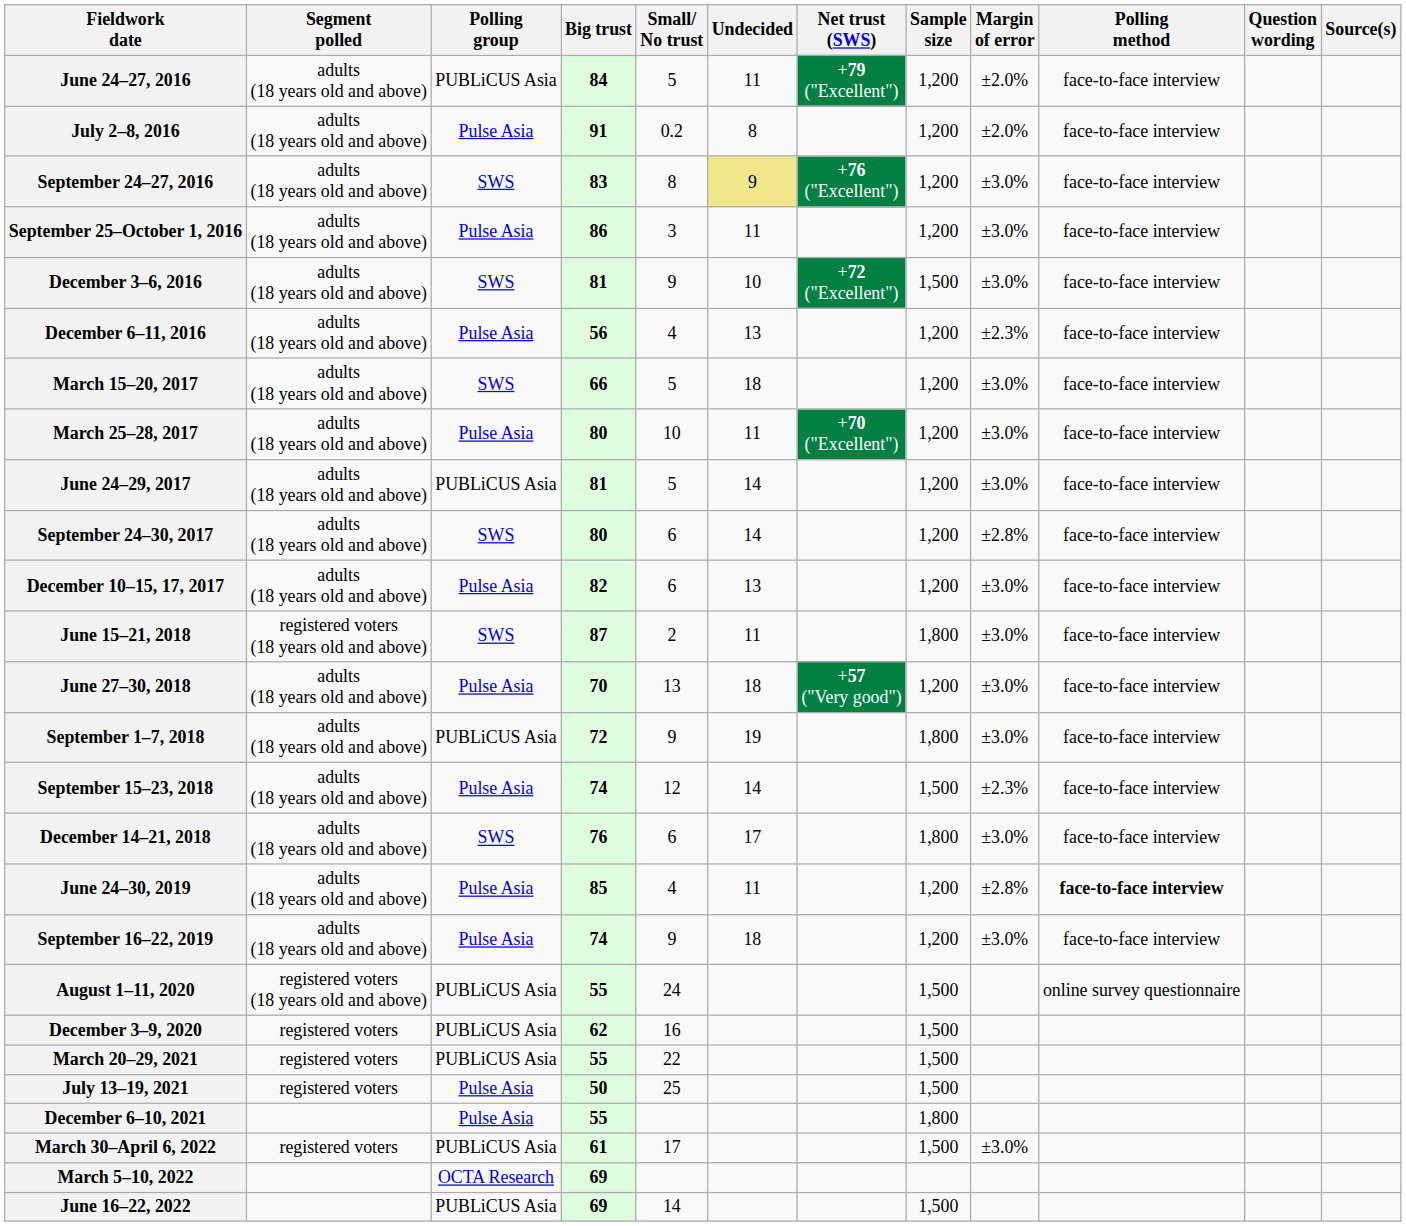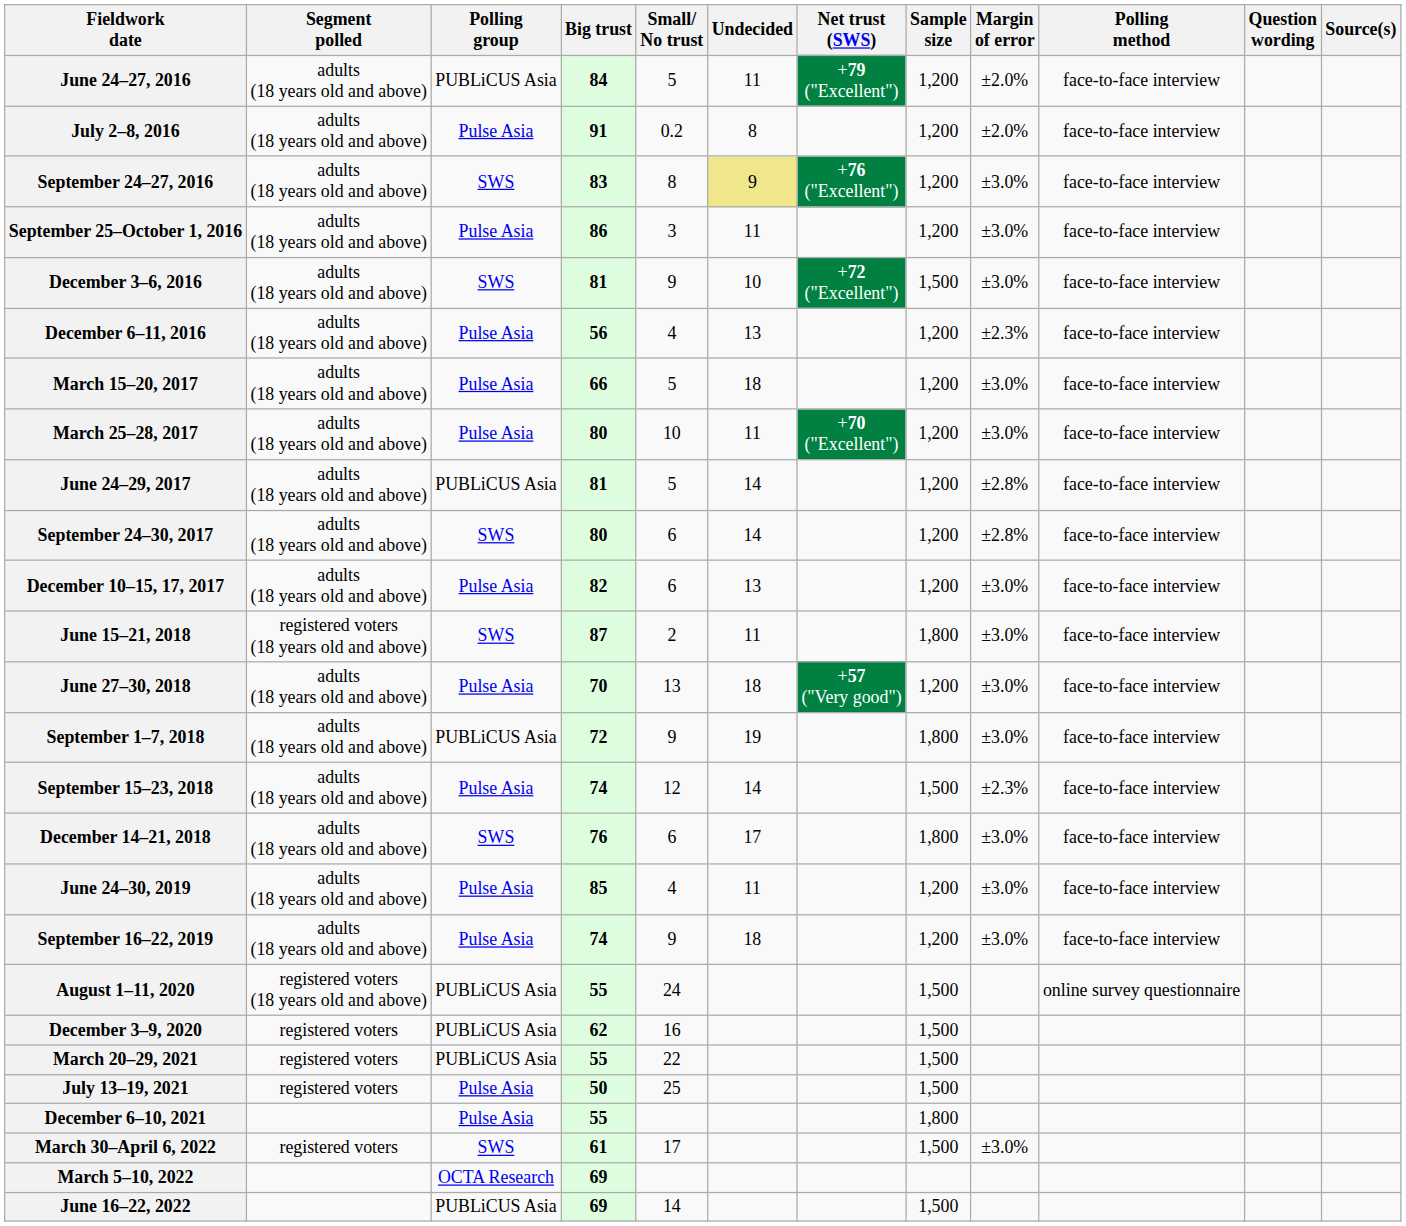March 15–20, 2017 | Polling group: SWS -> Pulse Asia
June 24–29, 2017 | Margin of error: ±3.0% -> ±2.8%
June 24–30, 2019 | Margin of error: ±2.8% -> ±3.0%
June 24–30, 2019 | Polling method: bold -> normal
March 30–April 6, 2022 | Polling group: PUBLiCUS Asia -> SWS
